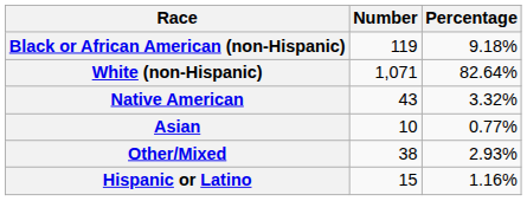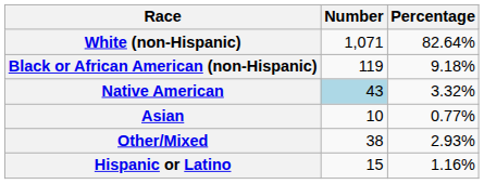rows swapped: White (non-Hispanic) <-> Black or African American (non-Hispanic)
Native American | Number: no background -> lightblue background
